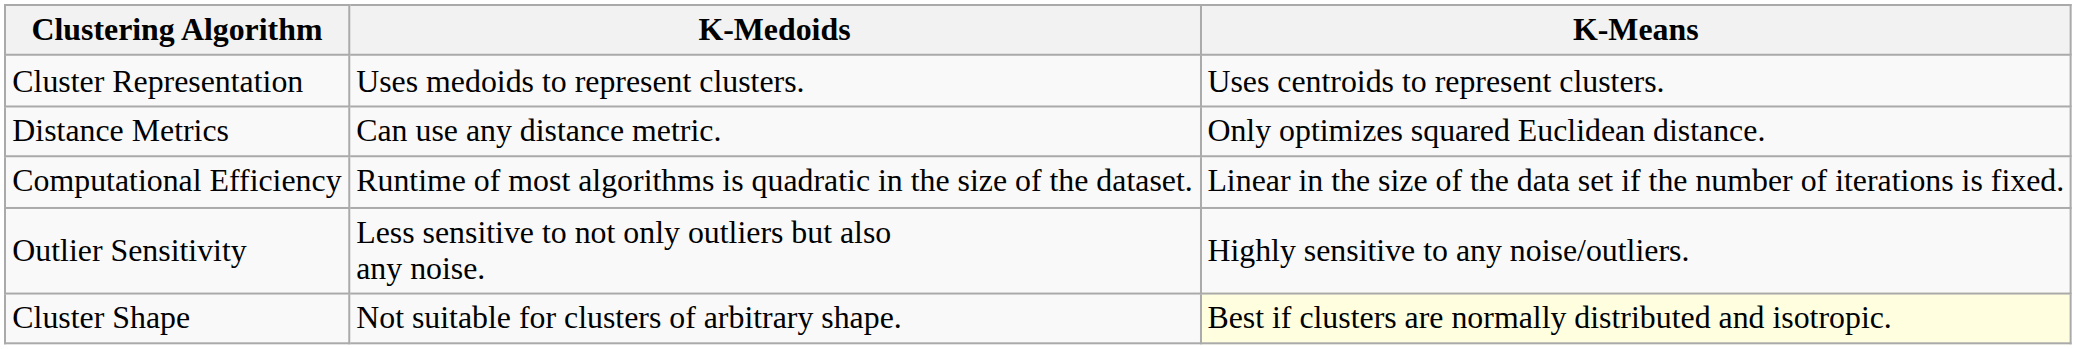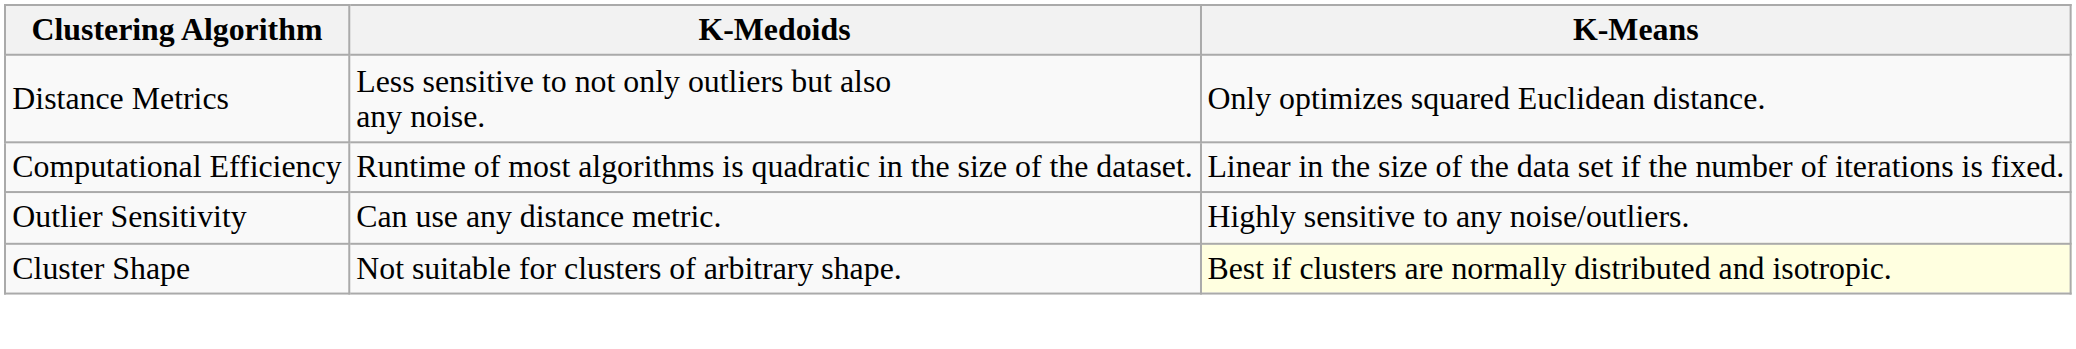- row: Cluster Representation | Uses medoids to represent clusters. | Uses centroids to represent clusters.
Distance Metrics | K-Medoids: Can use any distance metric. -> Less sensitive to not only outliers but also any noise.
Outlier Sensitivity | K-Medoids: Less sensitive to not only outliers but also any noise. -> Can use any distance metric.
